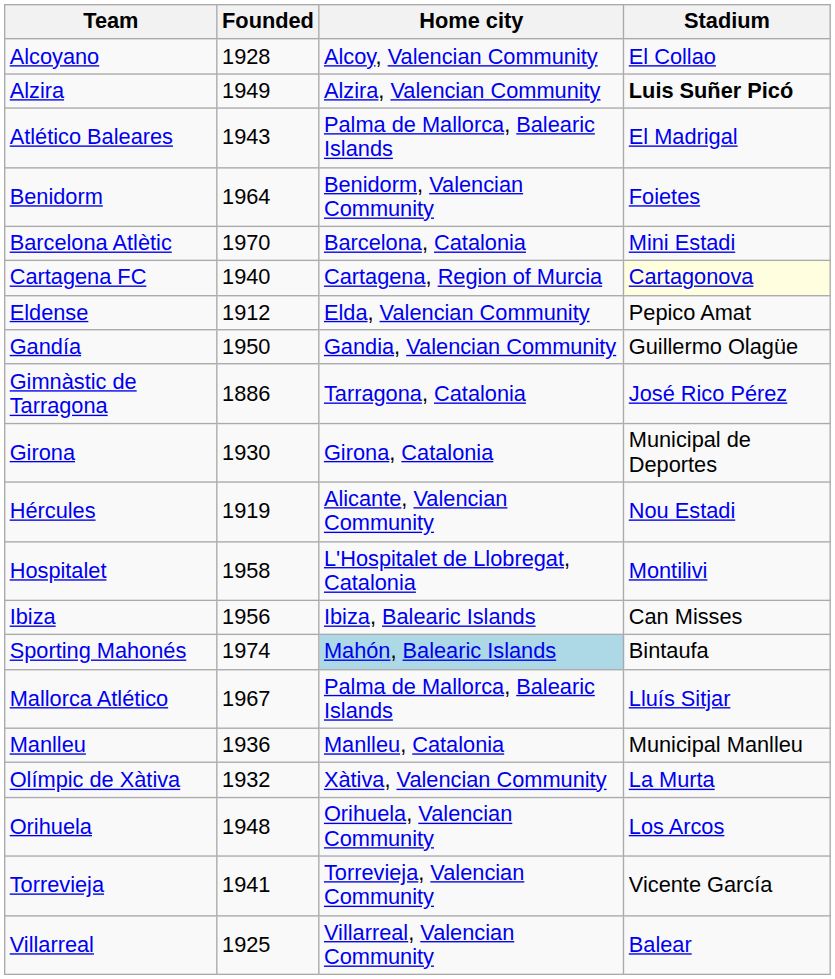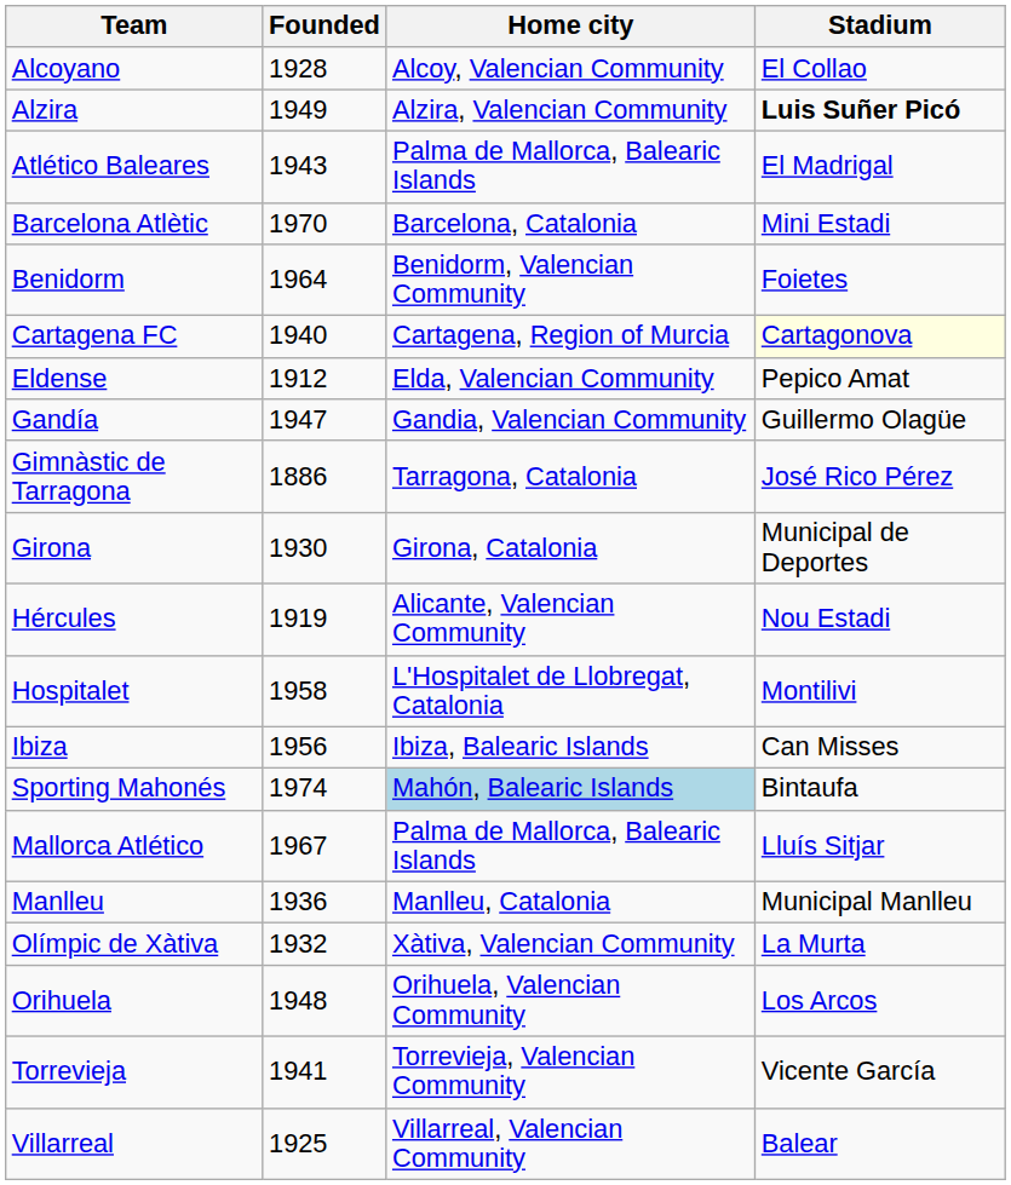rows swapped: Barcelona Atlètic <-> Benidorm
Gandía | Founded: 1950 -> 1947
